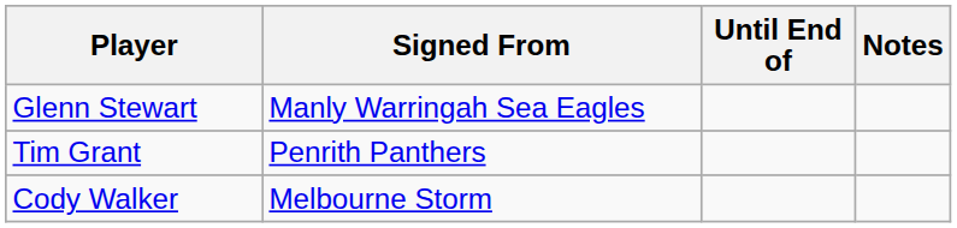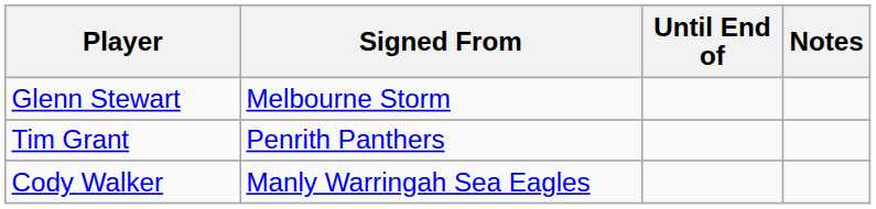Glenn Stewart | Signed From: Manly Warringah Sea Eagles -> Melbourne Storm
Cody Walker | Signed From: Melbourne Storm -> Manly Warringah Sea Eagles
